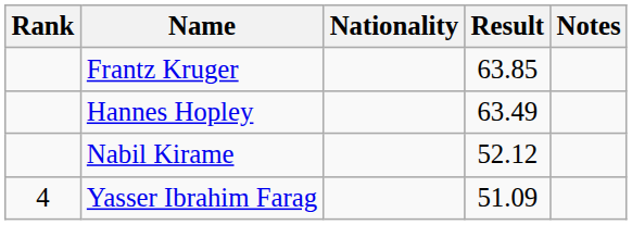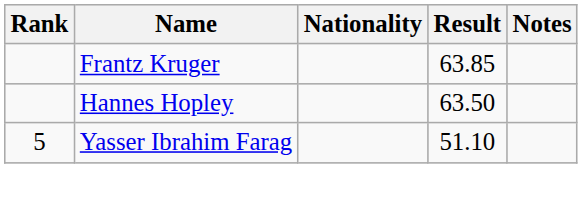Hannes Hopley | Result: 63.49 -> 63.50
- row: Nabil Kirame | 52.12
Yasser Ibrahim Farag | Rank: 4 -> 5
Yasser Ibrahim Farag | Result: 51.09 -> 51.10
